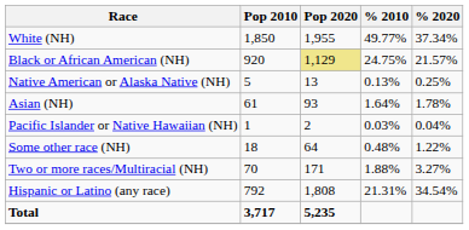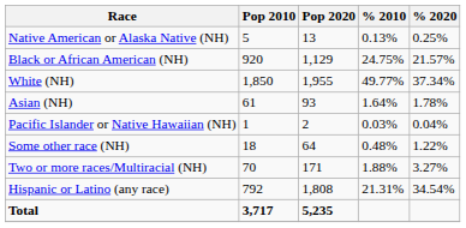rows swapped: White (NH) <-> Native American or Alaska Native (NH)
Black or African American (NH) | Pop 2020: khaki background -> no background
